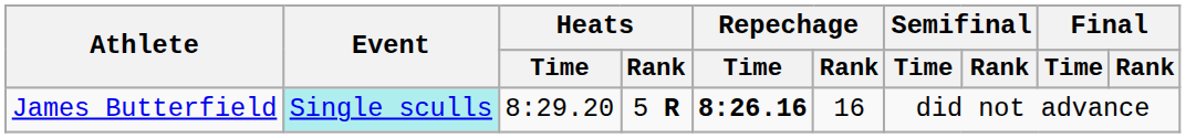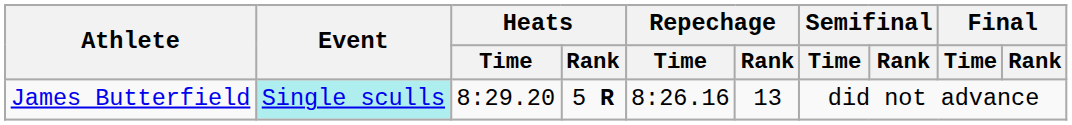James Butterfield | Repechage / Time: bold -> normal
James Butterfield | Repechage / Rank: 16 -> 13
